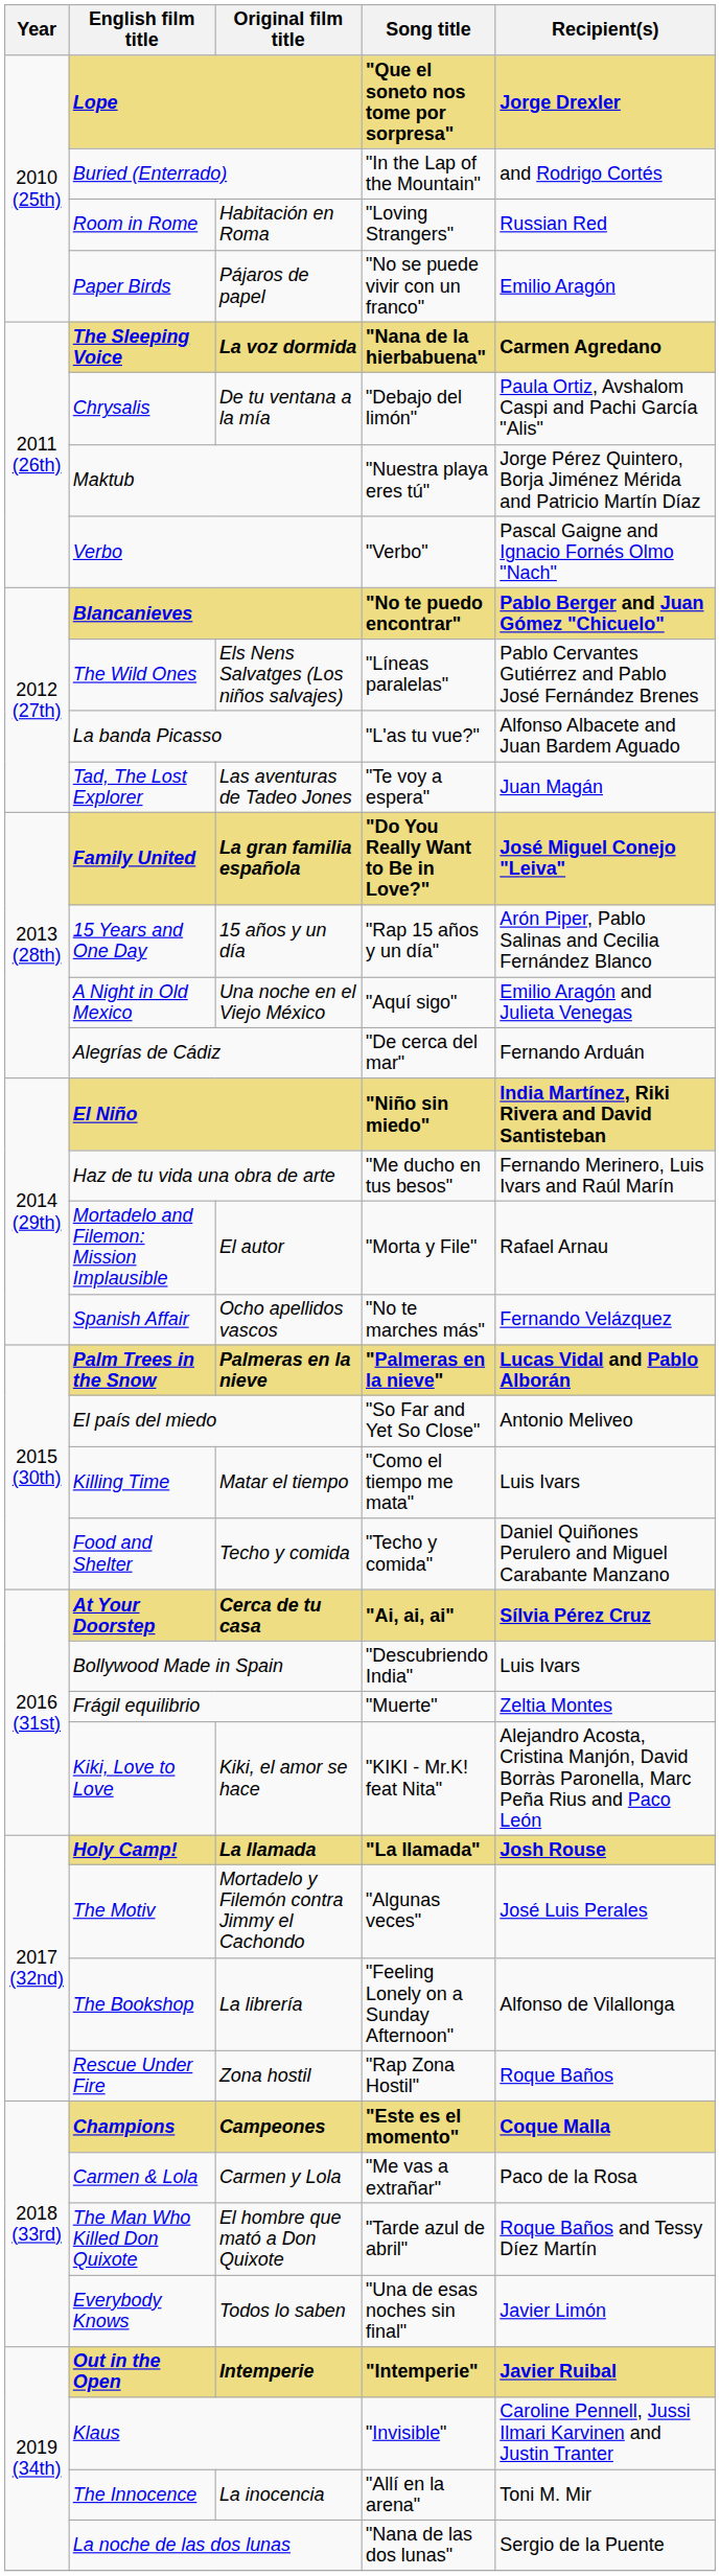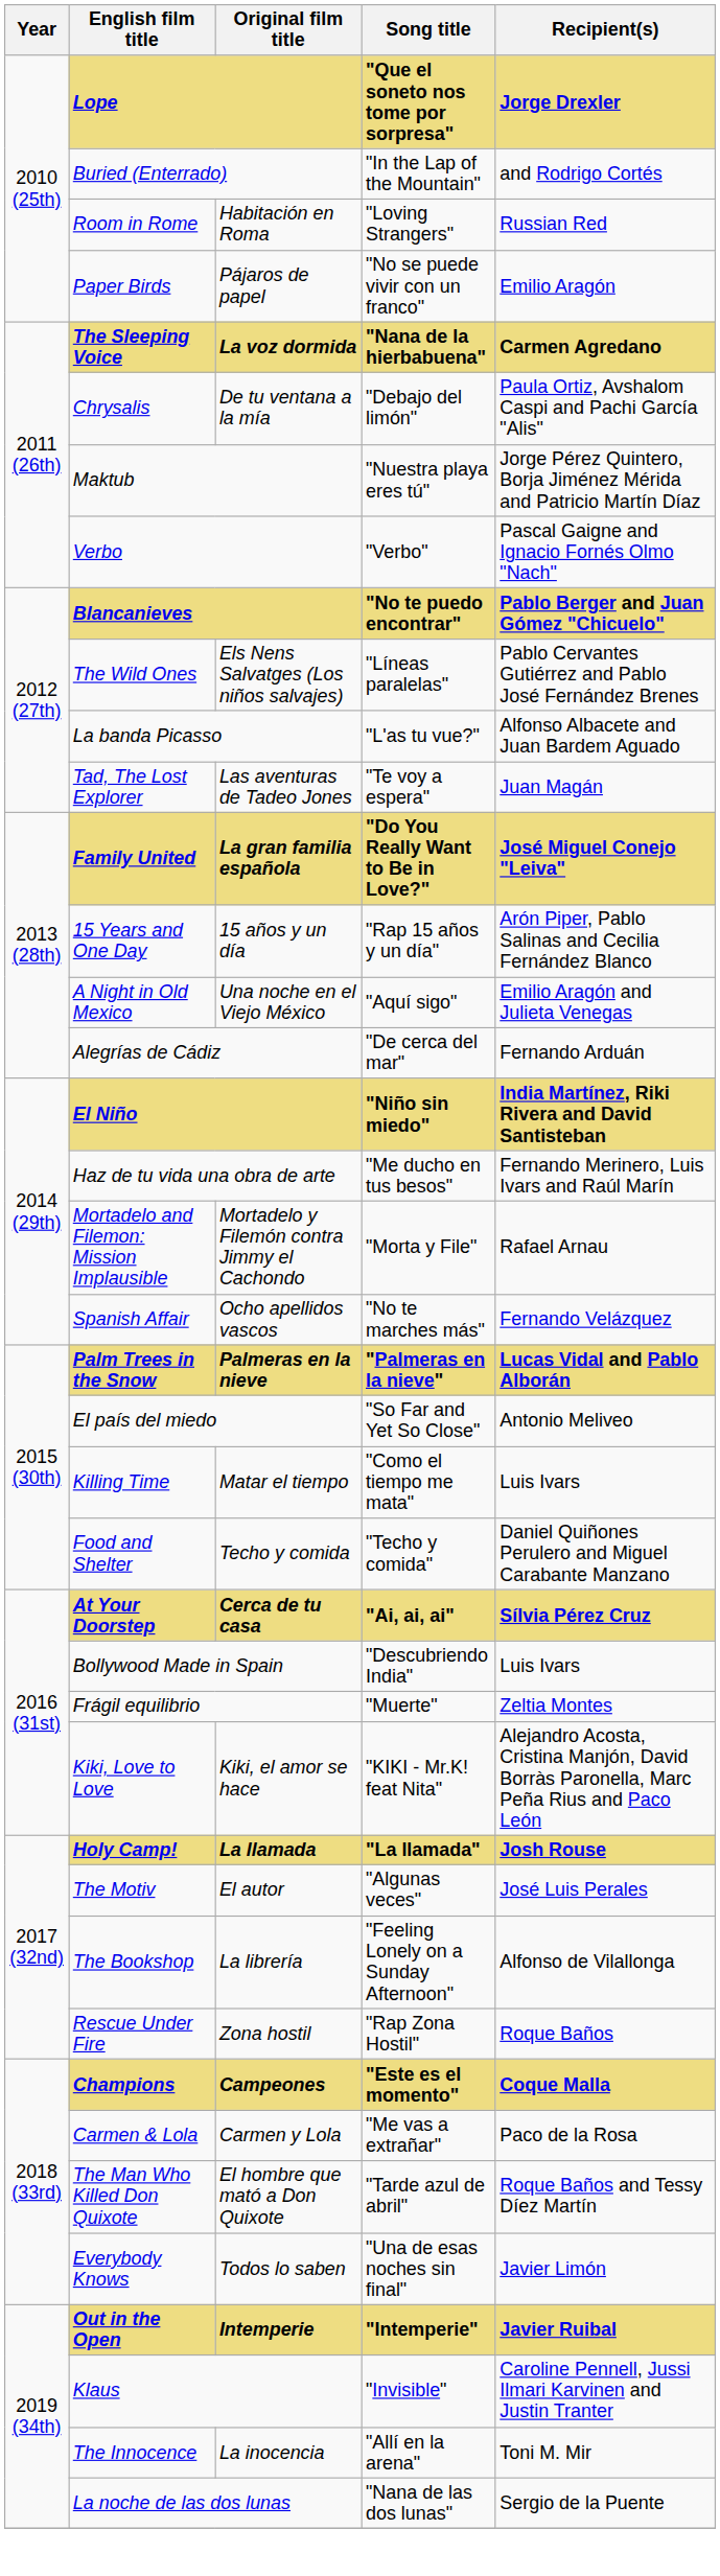Mortadelo and Filemon: Mission Implausible | Original film title: El autor -> Mortadelo y Filemón contra Jimmy el Cachondo
The Motiv | Original film title: Mortadelo y Filemón contra Jimmy el Cachondo -> El autor
